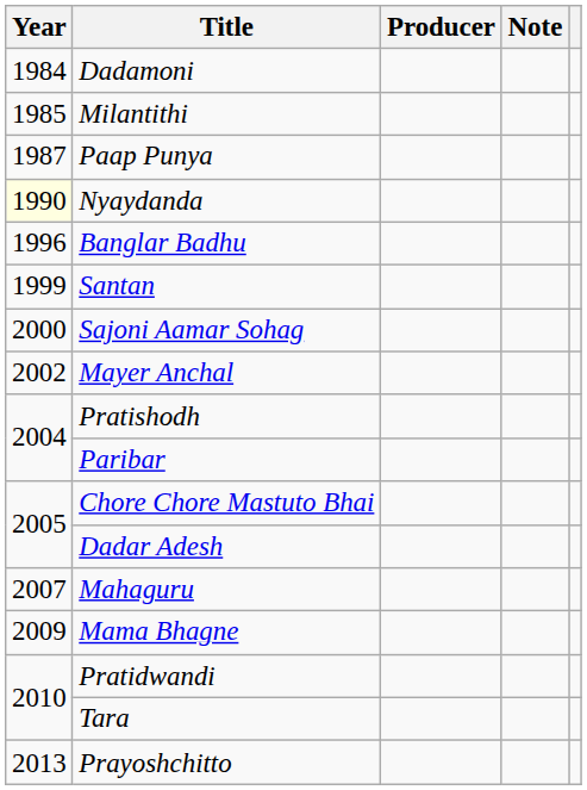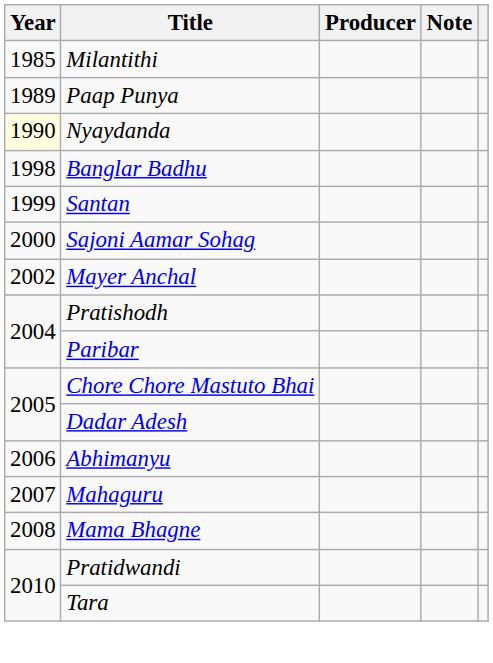- row: 1984 | Dadamoni
Paap Punya | Year: 1987 -> 1989
Banglar Badhu | Year: 1996 -> 1998
+ row: 2006 | Abhimanyu
Mama Bhagne | Year: 2009 -> 2008
- row: 2013 | Prayoshchitto
